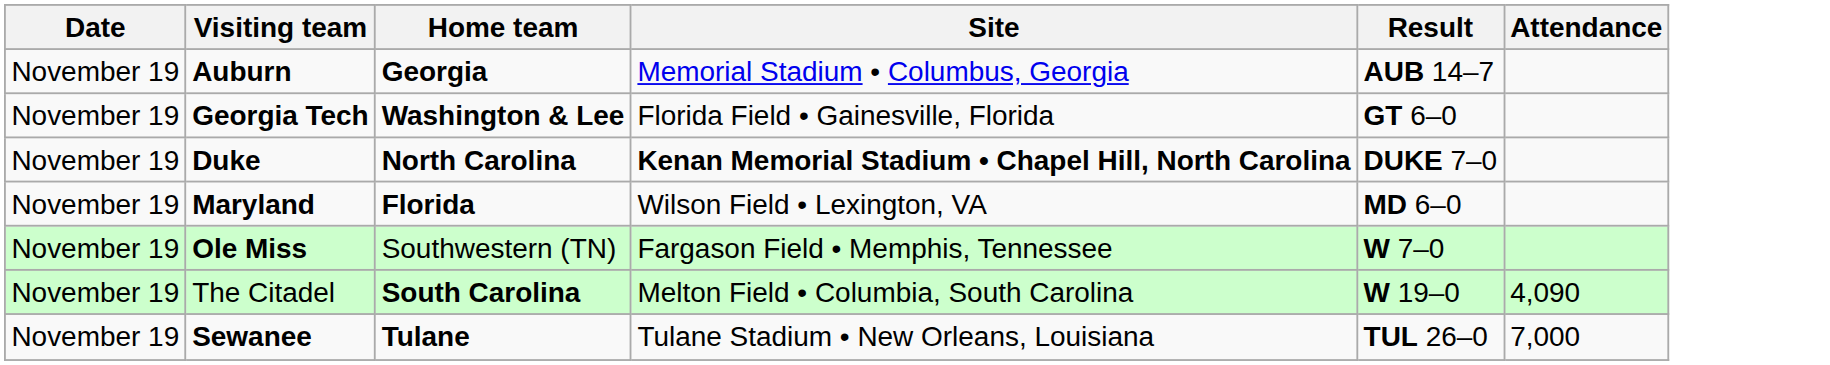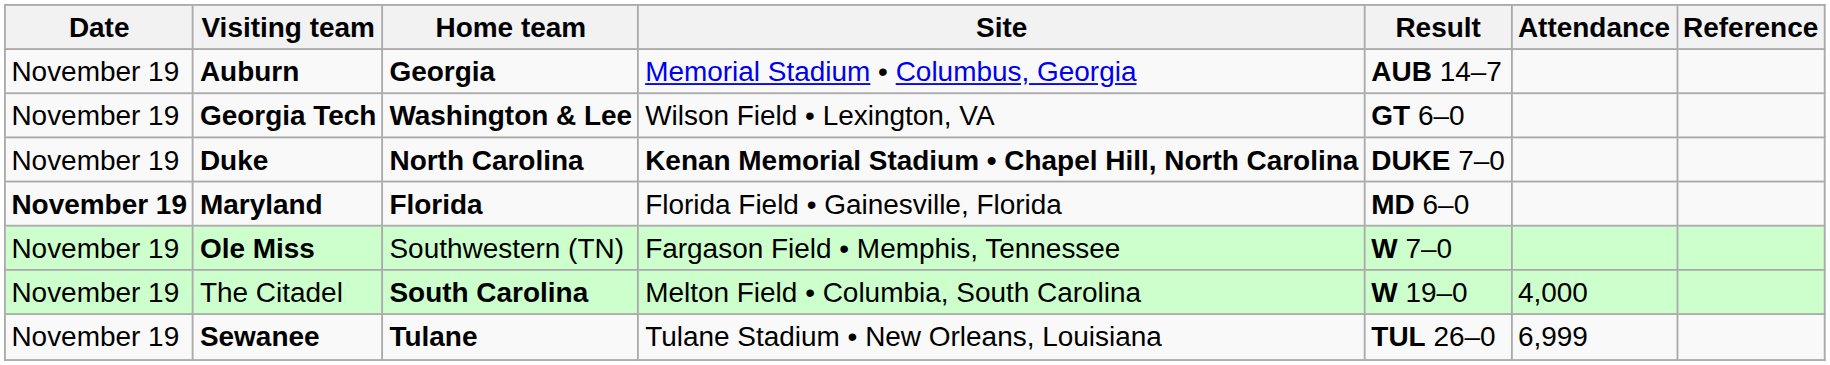+ column: Reference
Georgia Tech | Site: Florida Field • Gainesville, Florida -> Wilson Field • Lexington, VA
Maryland | Date: normal -> bold
Maryland | Site: Wilson Field • Lexington, VA -> Florida Field • Gainesville, Florida
The Citadel | Attendance: 4,090 -> 4,000
Sewanee | Attendance: 7,000 -> 6,999
